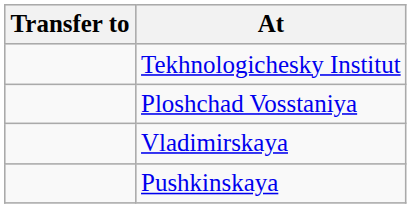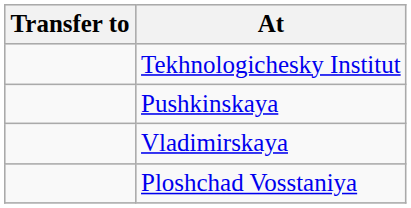rows swapped: Ploshchad Vosstaniya <-> Pushkinskaya
